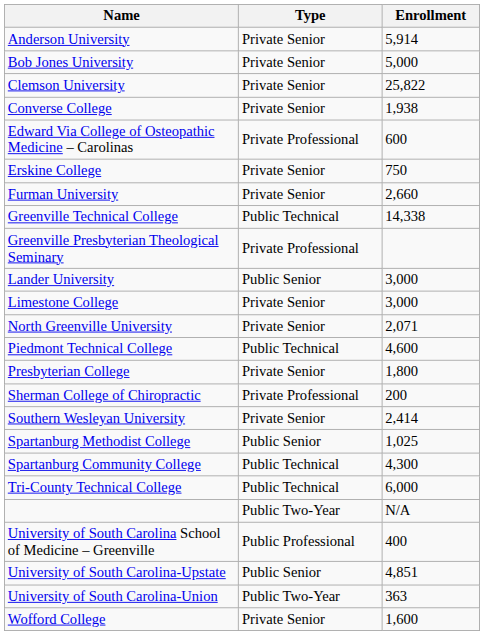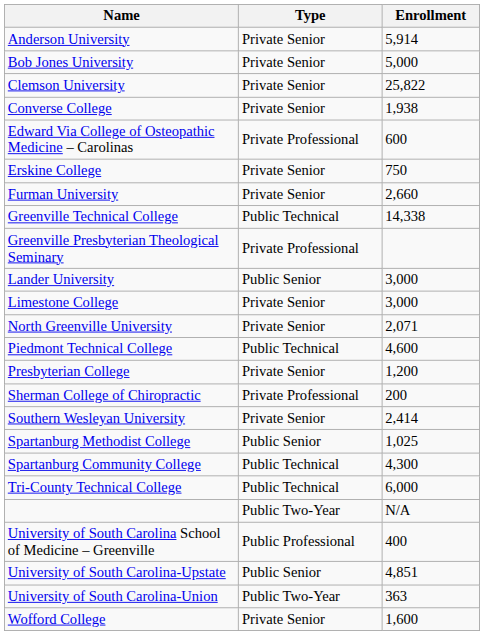Presbyterian College | Enrollment: 1,800 -> 1,200
